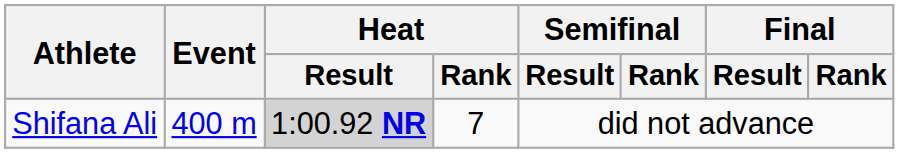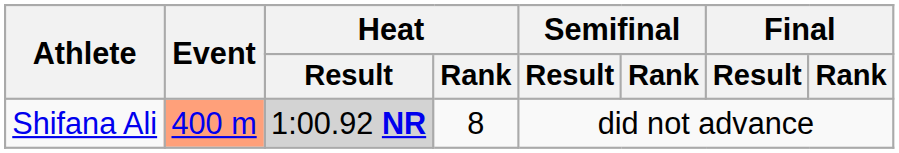Shifana Ali | Event: no background -> lightsalmon background
Shifana Ali | Heat / Rank: 7 -> 8
